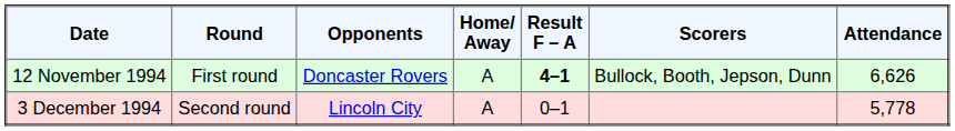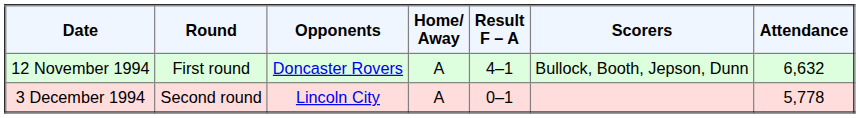12 November 1994 | Result F – A: bold -> normal
12 November 1994 | Attendance: 6,626 -> 6,632
